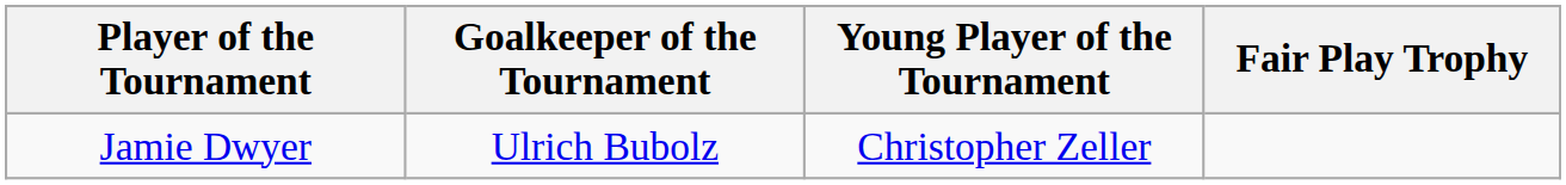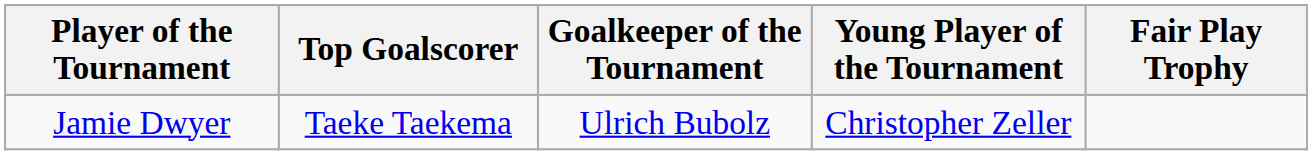+ column: Top Goalscorer | Taeke Taekema
